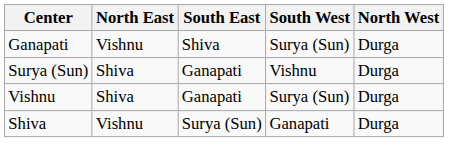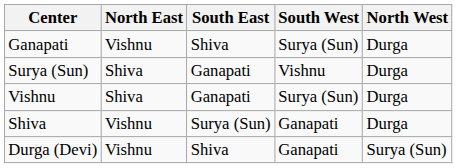+ row: Durga (Devi) | Vishnu | Shiva | Ganapati | Surya (Sun)
